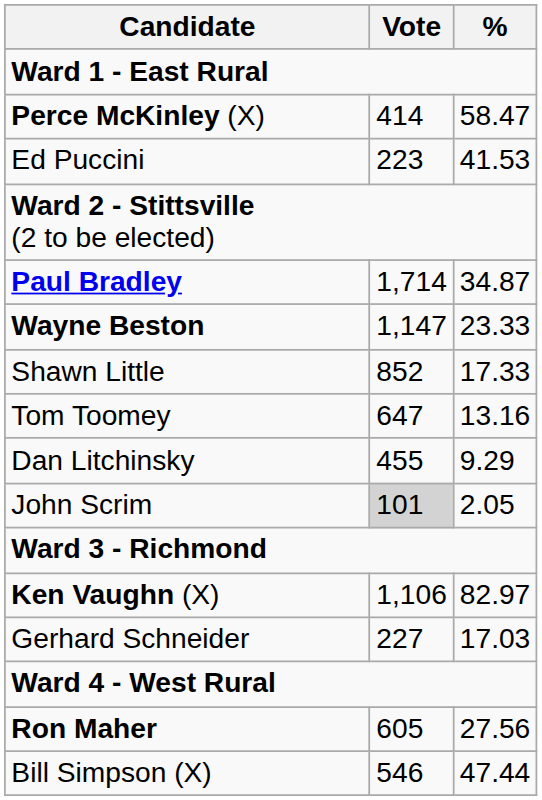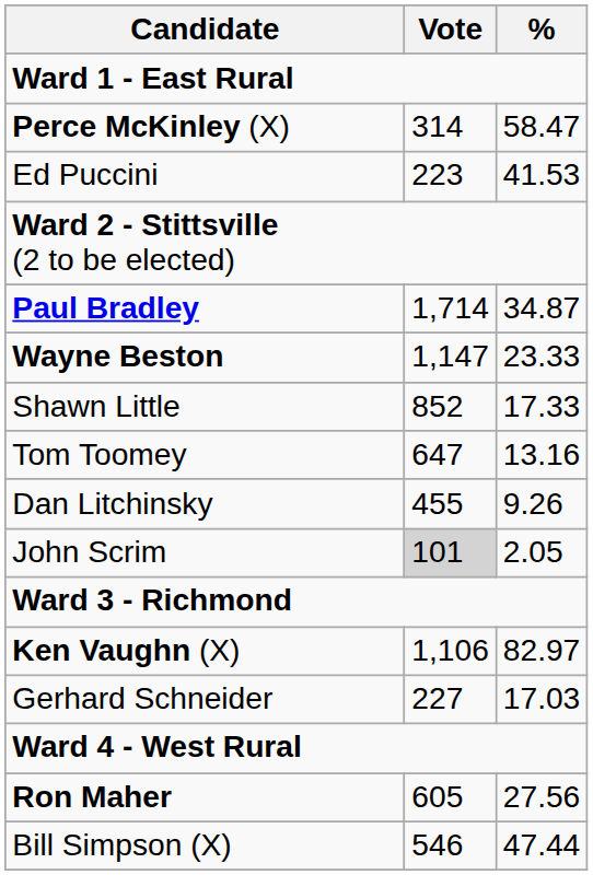Perce McKinley (X) | Vote: 414 -> 314
Dan Litchinsky | %: 9.29 -> 9.26
